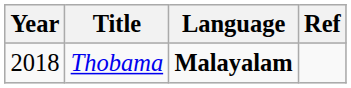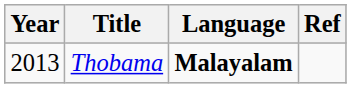Thobama | Year: 2018 -> 2013
